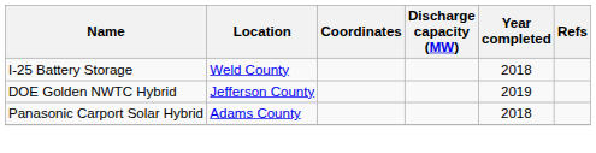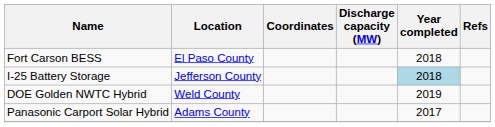+ row: Fort Carson BESS | El Paso County | 2018
I-25 Battery Storage | Location: Weld County -> Jefferson County
I-25 Battery Storage | Year completed: no background -> lightblue background
DOE Golden NWTC Hybrid | Location: Jefferson County -> Weld County
Panasonic Carport Solar Hybrid | Year completed: 2018 -> 2017
